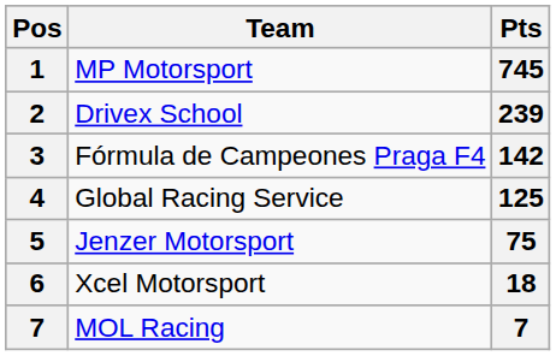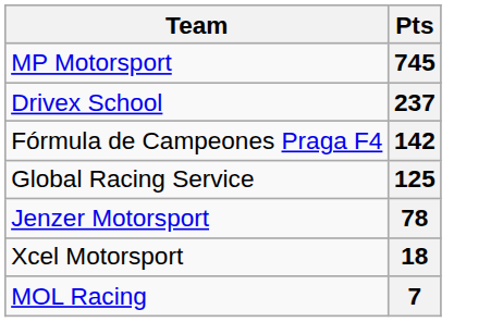- column: Pos | 1 | 2 | 3 | 4 | 5 | 6 | 7
Drivex School | Pts: 239 -> 237
Jenzer Motorsport | Pts: 75 -> 78
